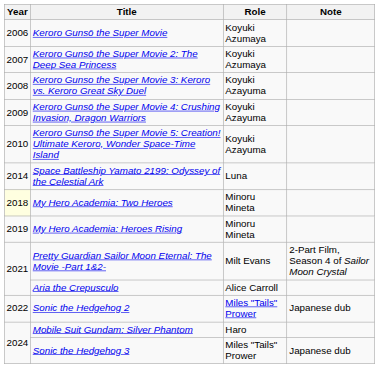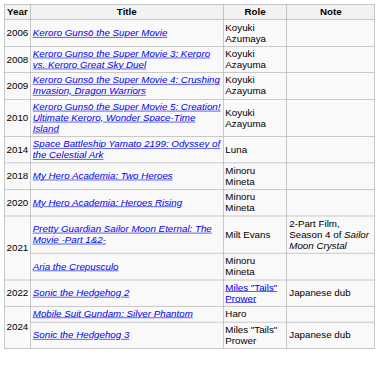- row: 2007 | Keroro Gunsō the Super Movie 2: The Deep Sea Princess | Koyuki Azumaya
My Hero Academia: Two Heroes | Year: lightyellow background -> no background
My Hero Academia: Heroes Rising | Year: 2019 -> 2020
Aria the Crepusculo | Role: Alice Carroll -> Minoru Mineta
